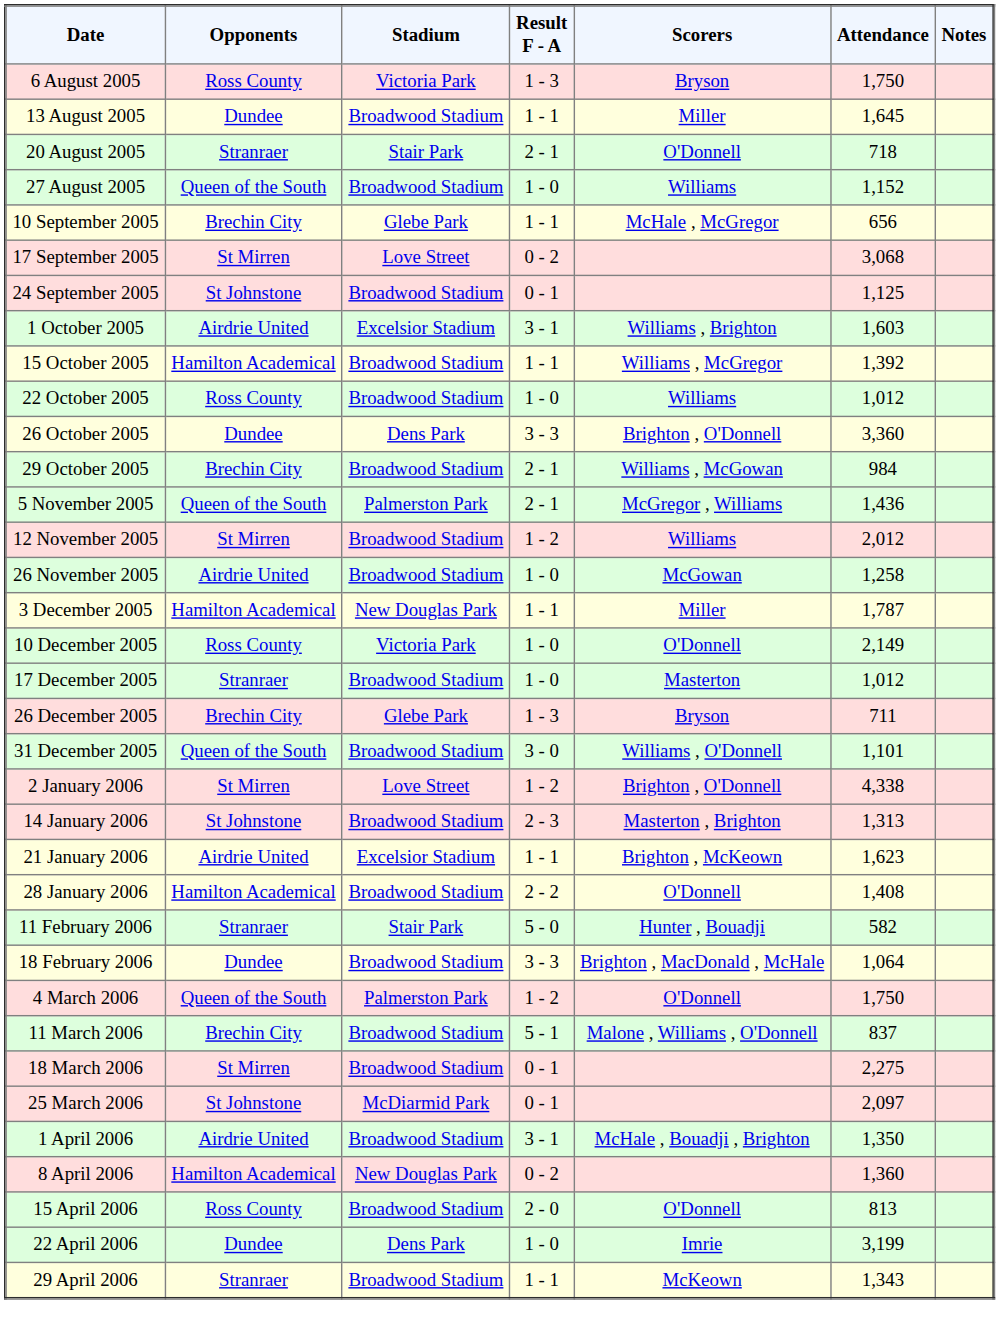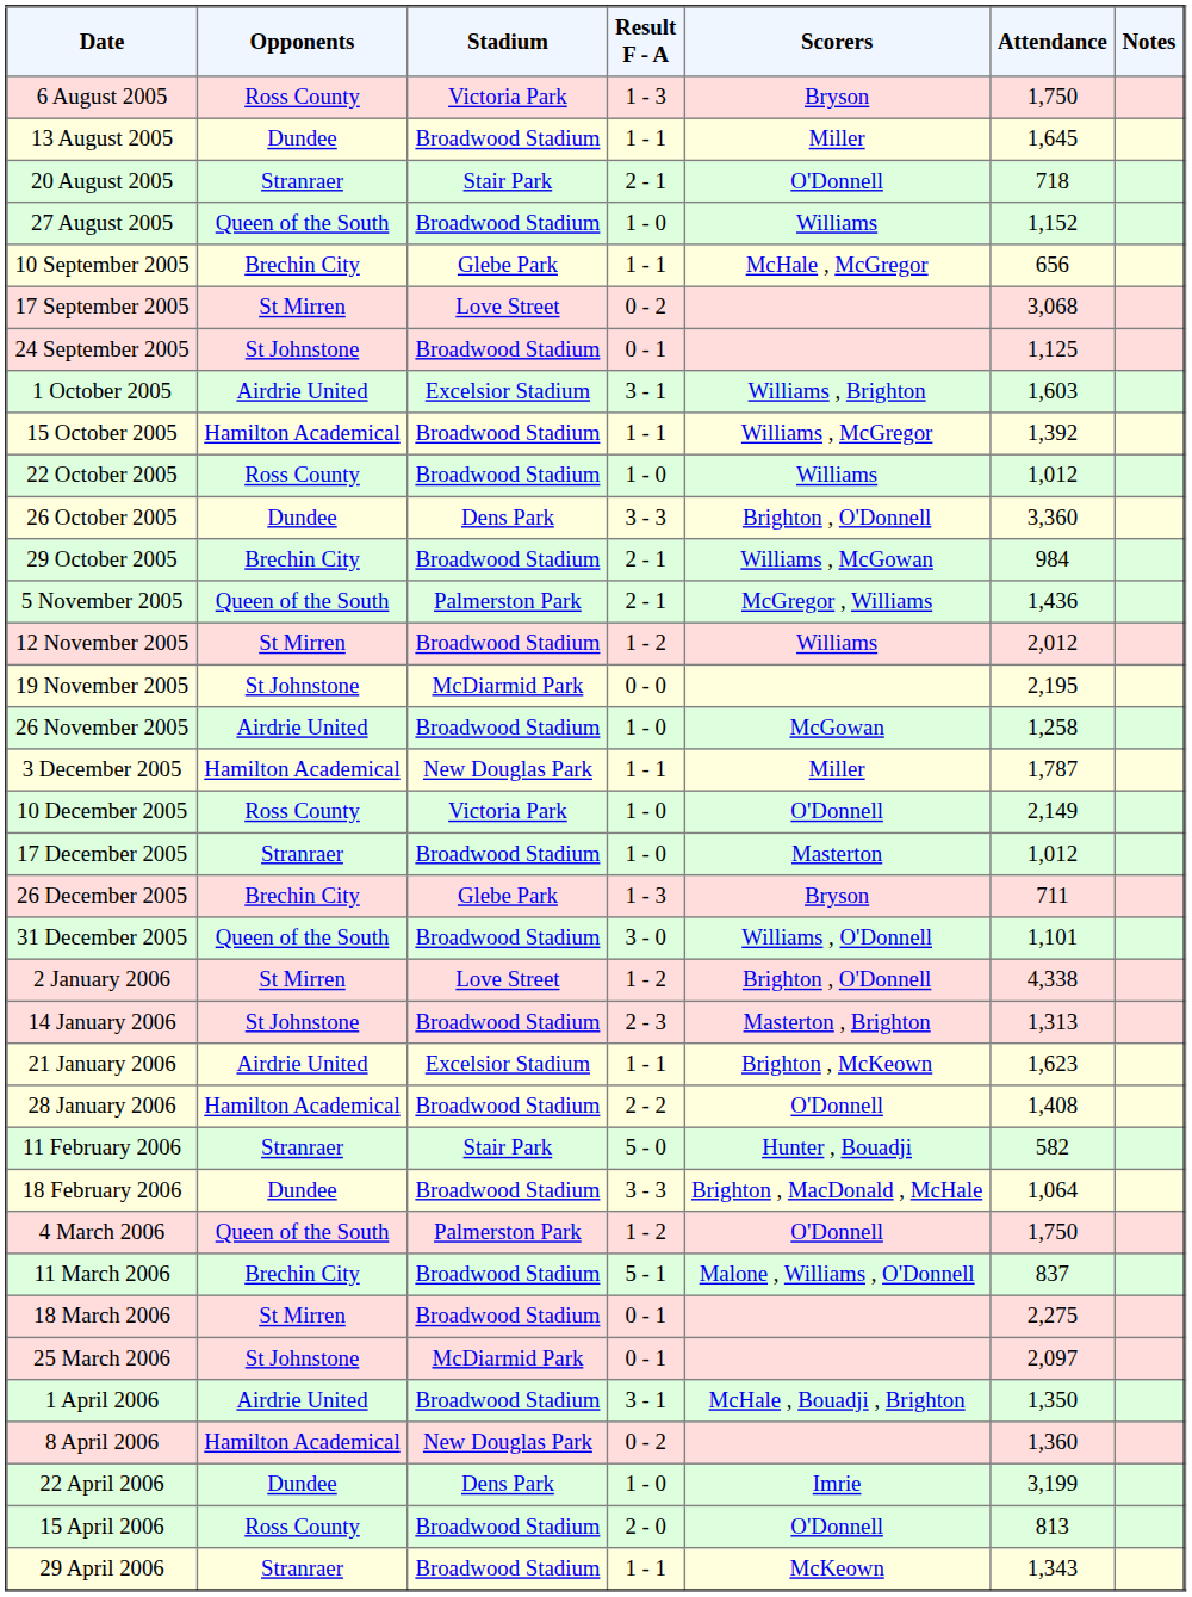+ row: 19 November 2005 | St Johnstone | McDiarmid Park | 0 - 0 | 2,195
rows swapped: 15 April 2006 <-> 22 April 2006
